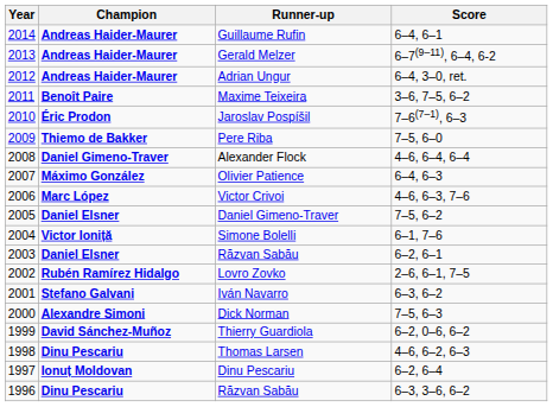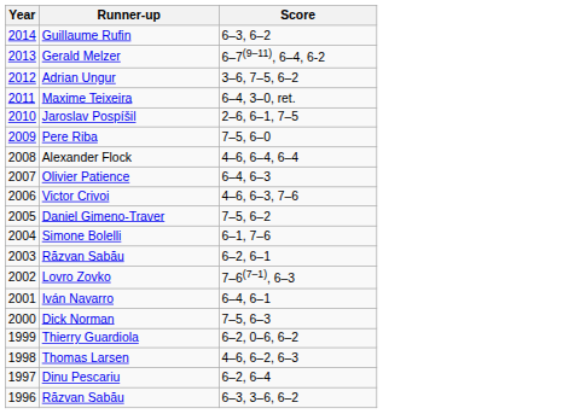- column: Champion | Andreas Haider-Maurer | Andreas Haider-Maurer | Andreas Haider-Maurer | Benoît Paire | Éric Prodon | Thiemo de Bakker | Daniel Gimeno-Traver | Máximo González | Marc López | Daniel Elsner | Victor Ioniță | Daniel Elsner | Rubén Ramírez Hidalgo | Stefano Galvani | Alexandre Simoni | David Sánchez-Muñoz | Dinu Pescariu | Ionuț Moldovan | Dinu Pescariu
Guillaume Rufin | Score: 6–4, 6–1 -> 6–3, 6–2
Adrian Ungur | Score: 6–4, 3–0, ret. -> 3–6, 7–5, 6–2
Maxime Teixeira | Score: 3–6, 7–5, 6–2 -> 6–4, 3–0, ret.
Jaroslav Pospíšil | Score: 7–6(7–1), 6–3 -> 2–6, 6–1, 7–5
Lovro Zovko | Score: 2–6, 6–1, 7–5 -> 7–6(7–1), 6–3
Iván Navarro | Score: 6–3, 6–2 -> 6–4, 6–1
